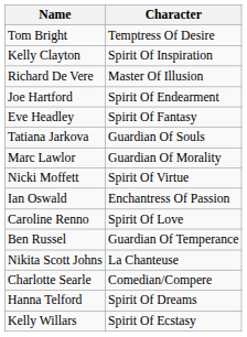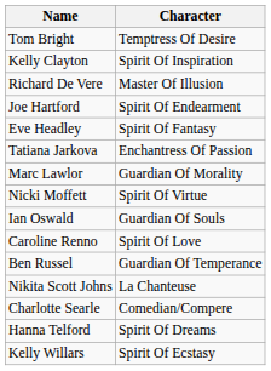Tatiana Jarkova | Character: Guardian Of Souls -> Enchantress Of Passion
Ian Oswald | Character: Enchantress Of Passion -> Guardian Of Souls
